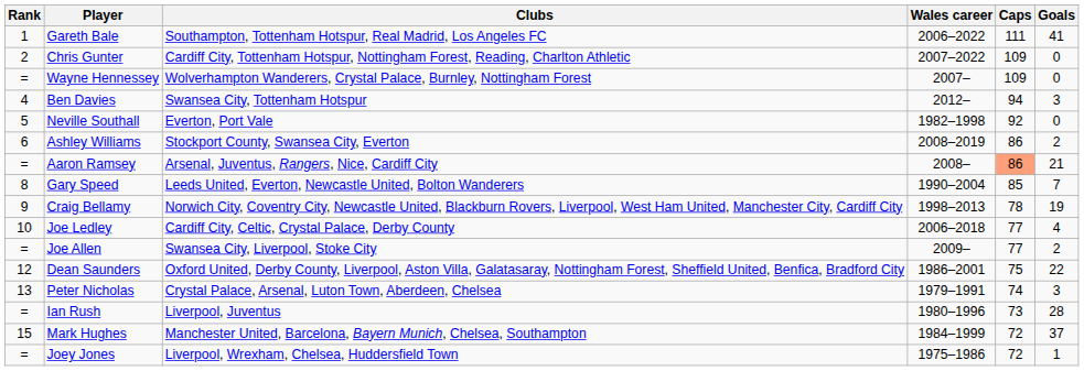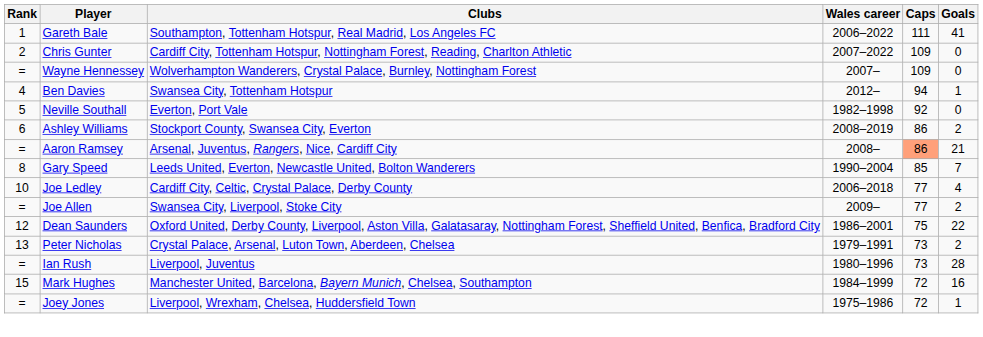Ben Davies | Goals: 3 -> 1
- row: 9 | Craig Bellamy | Norwich City, Coventry City, Newcastle United, Blackburn Rovers, Liverpool, West Ham United, Manchester City, Cardiff City | 1998–2013 | 78 | 19
Peter Nicholas | Caps: 74 -> 73
Peter Nicholas | Goals: 3 -> 2
Mark Hughes | Goals: 37 -> 16
